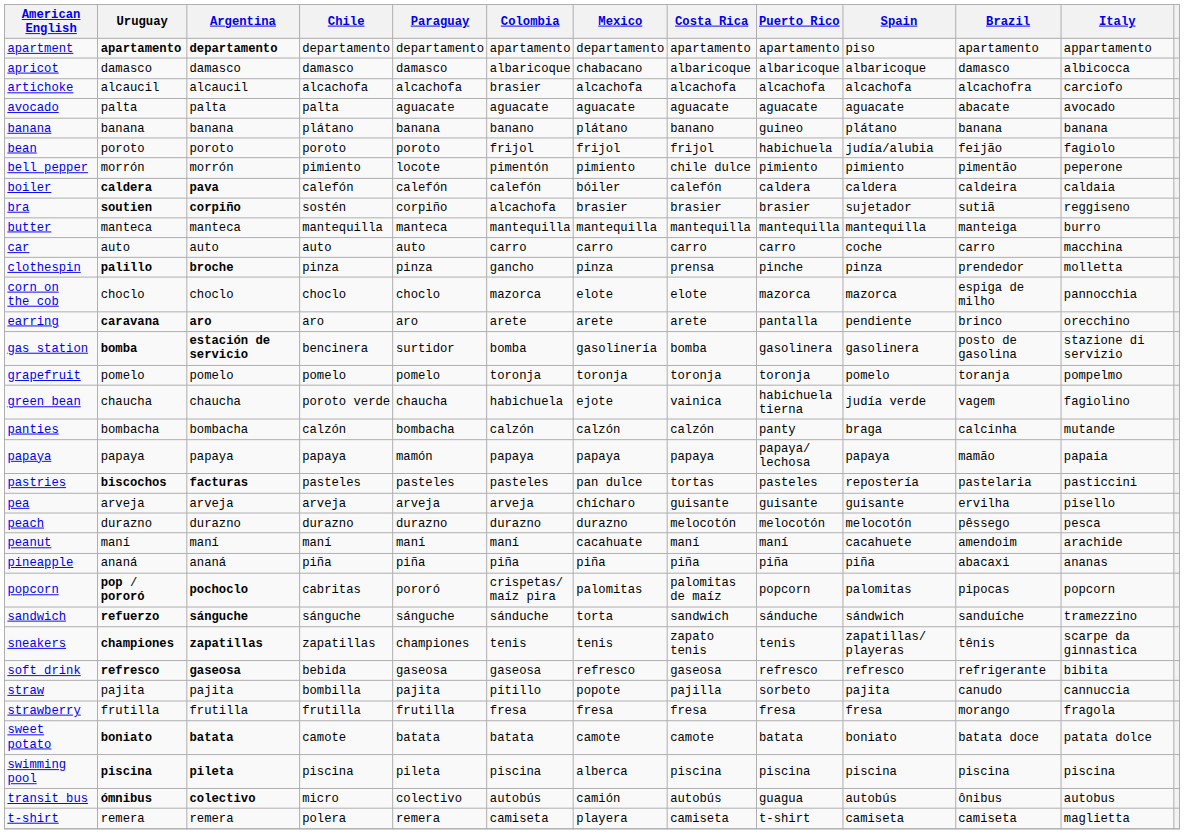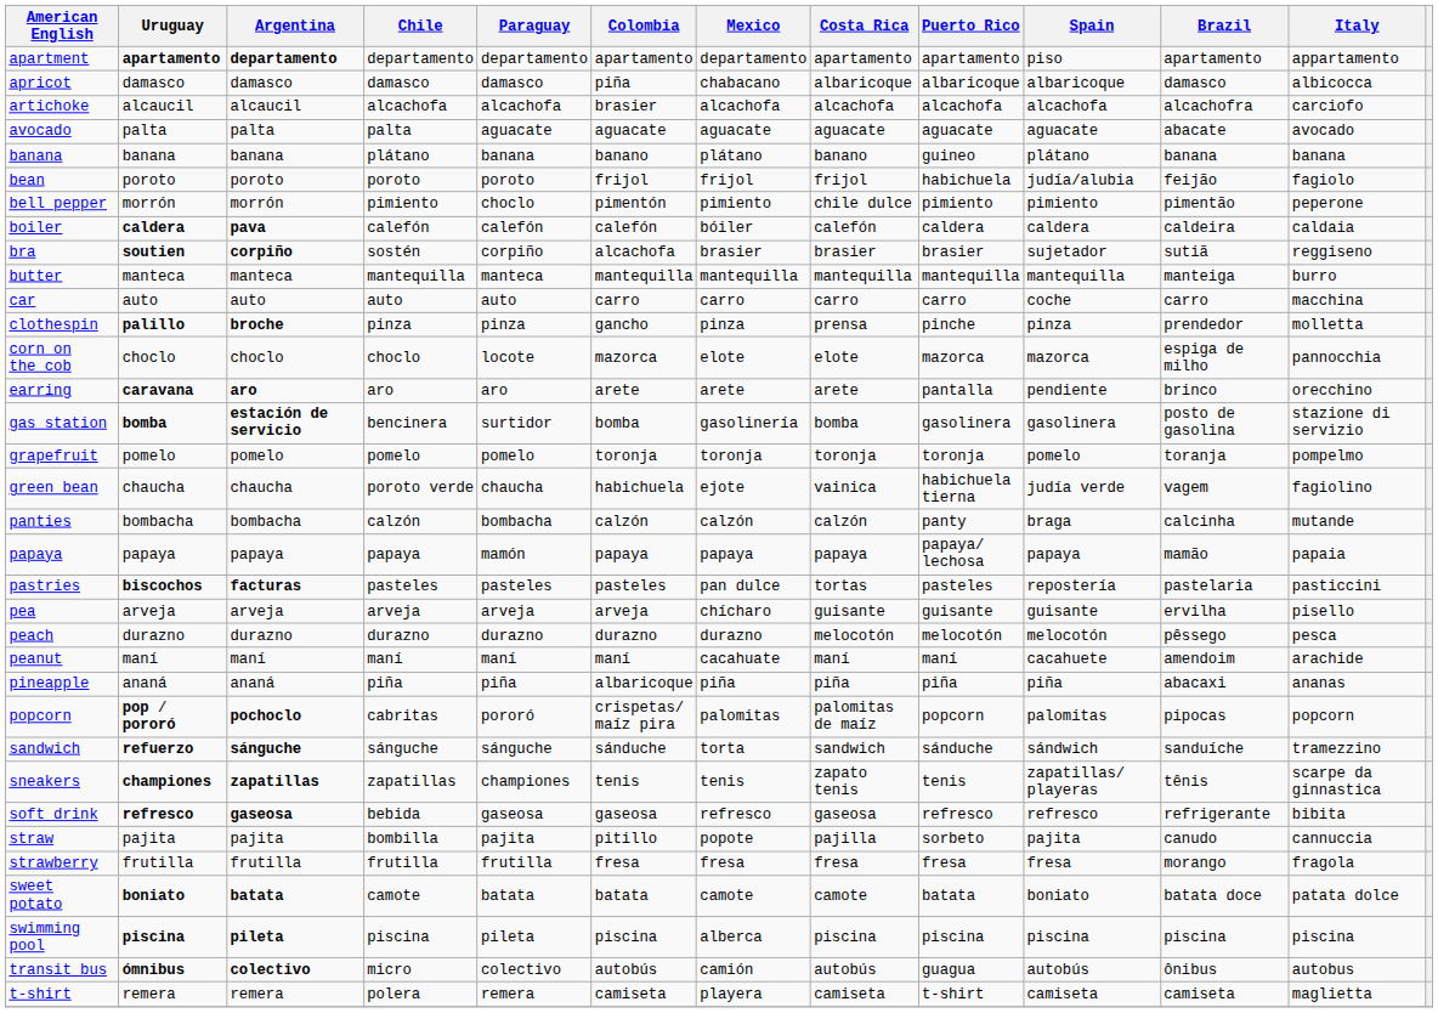apricot | Colombia: albaricoque -> piña
bell pepper | Paraguay: locote -> choclo
corn on the cob | Paraguay: choclo -> locote
pineapple | Colombia: piña -> albaricoque
